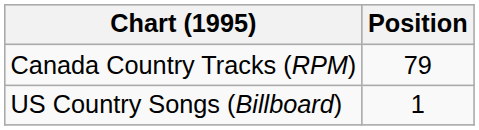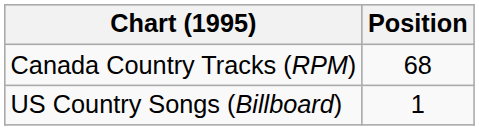Canada Country Tracks (RPM) | Position: 79 -> 68
